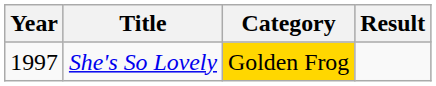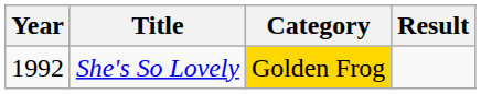She's So Lovely | Year: 1997 -> 1992
